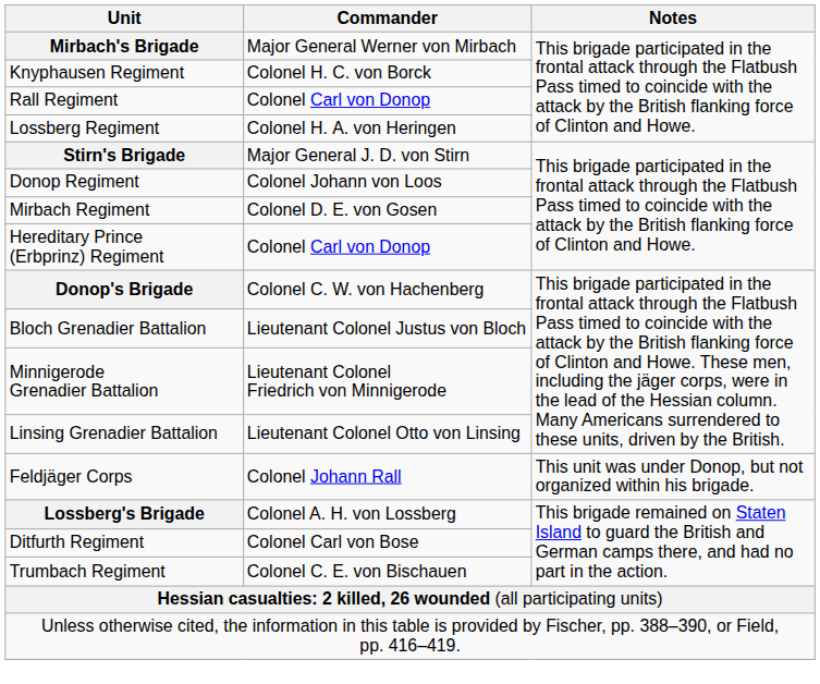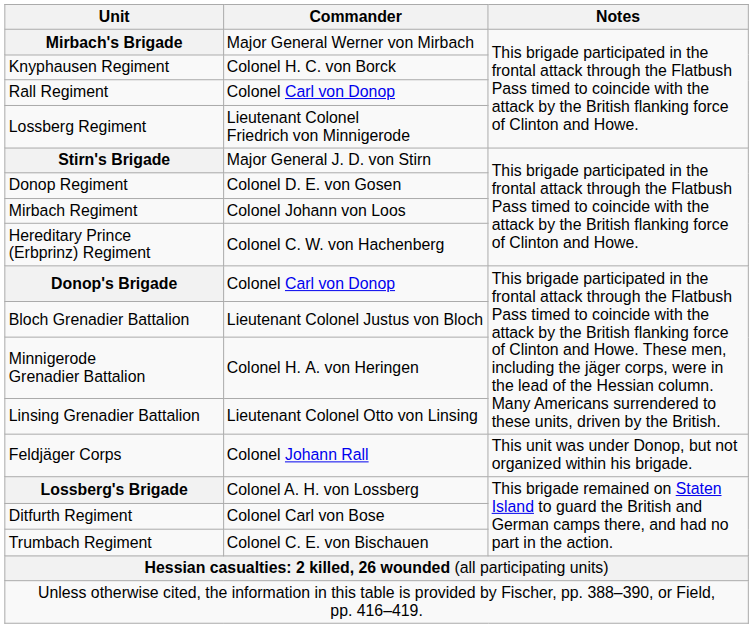Lossberg Regiment | Commander: Colonel H. A. von Heringen -> Lieutenant Colonel Friedrich von Minnigerode
Donop Regiment | Commander: Colonel Johann von Loos -> Colonel D. E. von Gosen
Mirbach Regiment | Commander: Colonel D. E. von Gosen -> Colonel Johann von Loos
Hereditary Prince (Erbprinz) Regiment | Commander: Colonel Carl von Donop -> Colonel C. W. von Hachenberg
Donop's Brigade | Commander: Colonel C. W. von Hachenberg -> Colonel Carl von Donop
Minnigerode Grenadier Battalion | Commander: Lieutenant Colonel Friedrich von Minnigerode -> Colonel H. A. von Heringen
